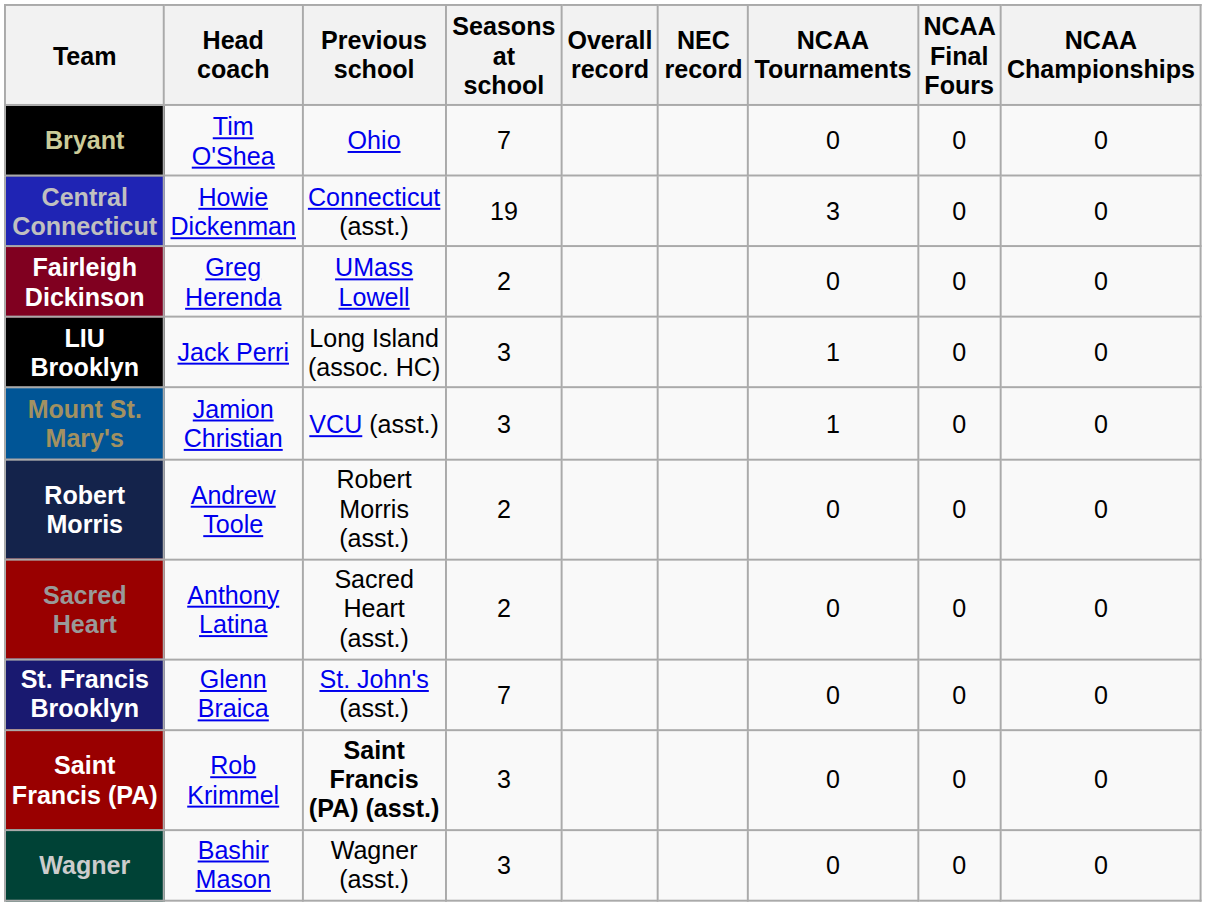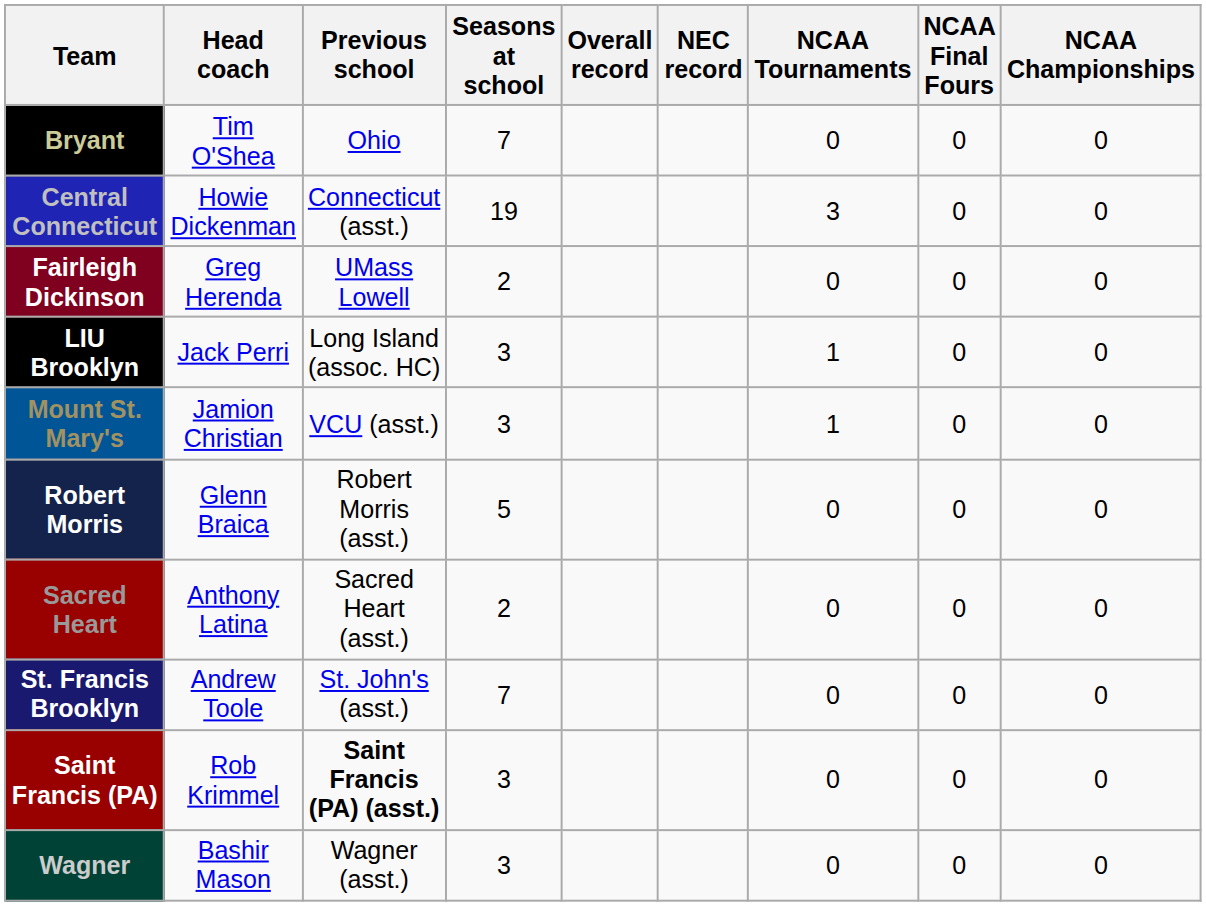Robert Morris | Head coach: Andrew Toole -> Glenn Braica
Robert Morris | Seasons at school: 2 -> 5
St. Francis Brooklyn | Head coach: Glenn Braica -> Andrew Toole
